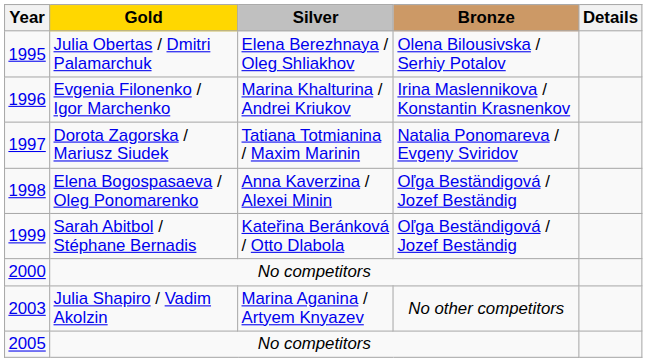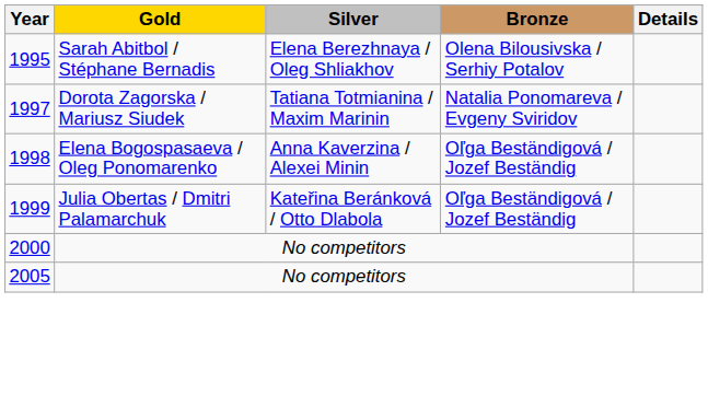1995 | Gold: Julia Obertas / Dmitri Palamarchuk -> Sarah Abitbol / Stéphane Bernadis
- row: 1996 | Evgenia Filonenko / Igor Marchenko | Marina Khalturina / Andrei Kriukov | Irina Maslennikova / Konstantin Krasnenkov
1999 | Gold: Sarah Abitbol / Stéphane Bernadis -> Julia Obertas / Dmitri Palamarchuk
- row: 2003 | Julia Shapiro / Vadim Akolzin | Marina Aganina / Artyem Knyazev | No other competitors
